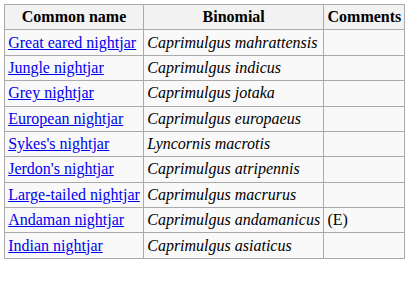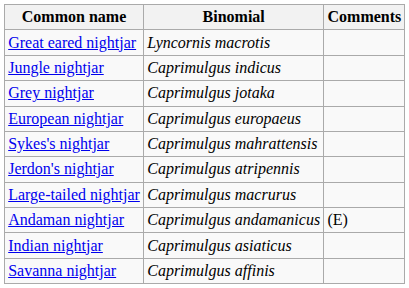Great eared nightjar | Binomial: Caprimulgus mahrattensis -> Lyncornis macrotis
Sykes's nightjar | Binomial: Lyncornis macrotis -> Caprimulgus mahrattensis
+ row: Savanna nightjar | Caprimulgus affinis
